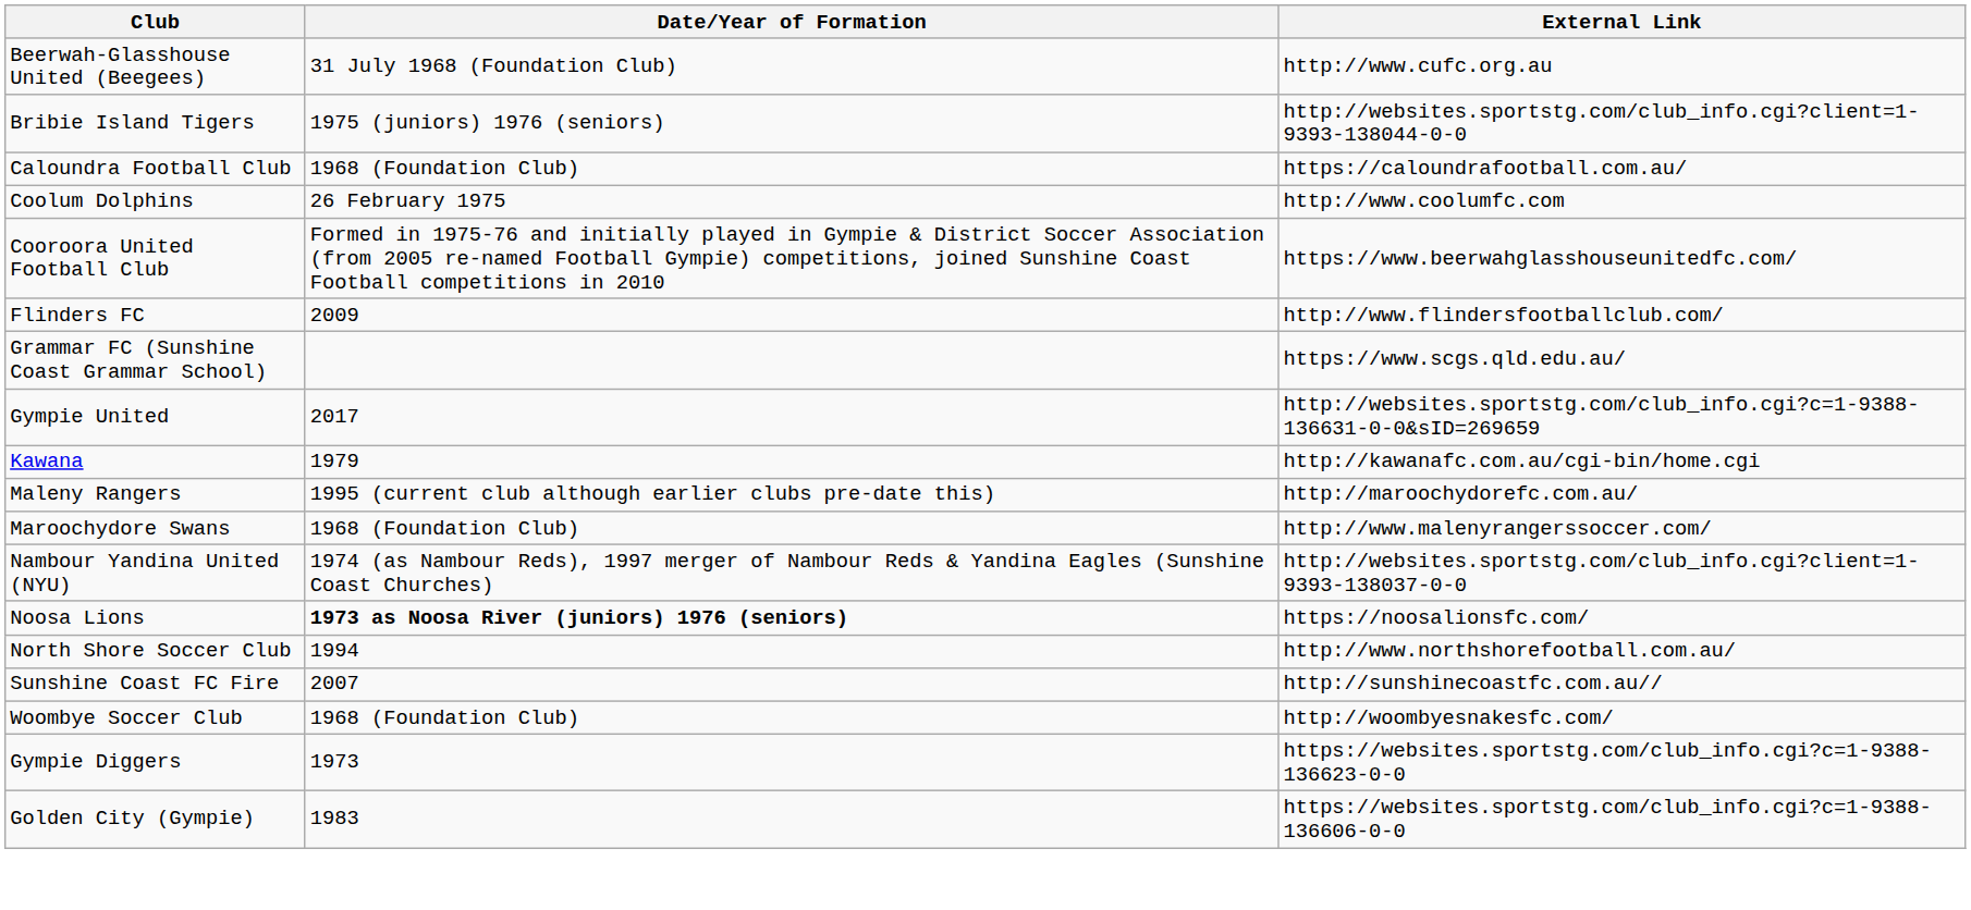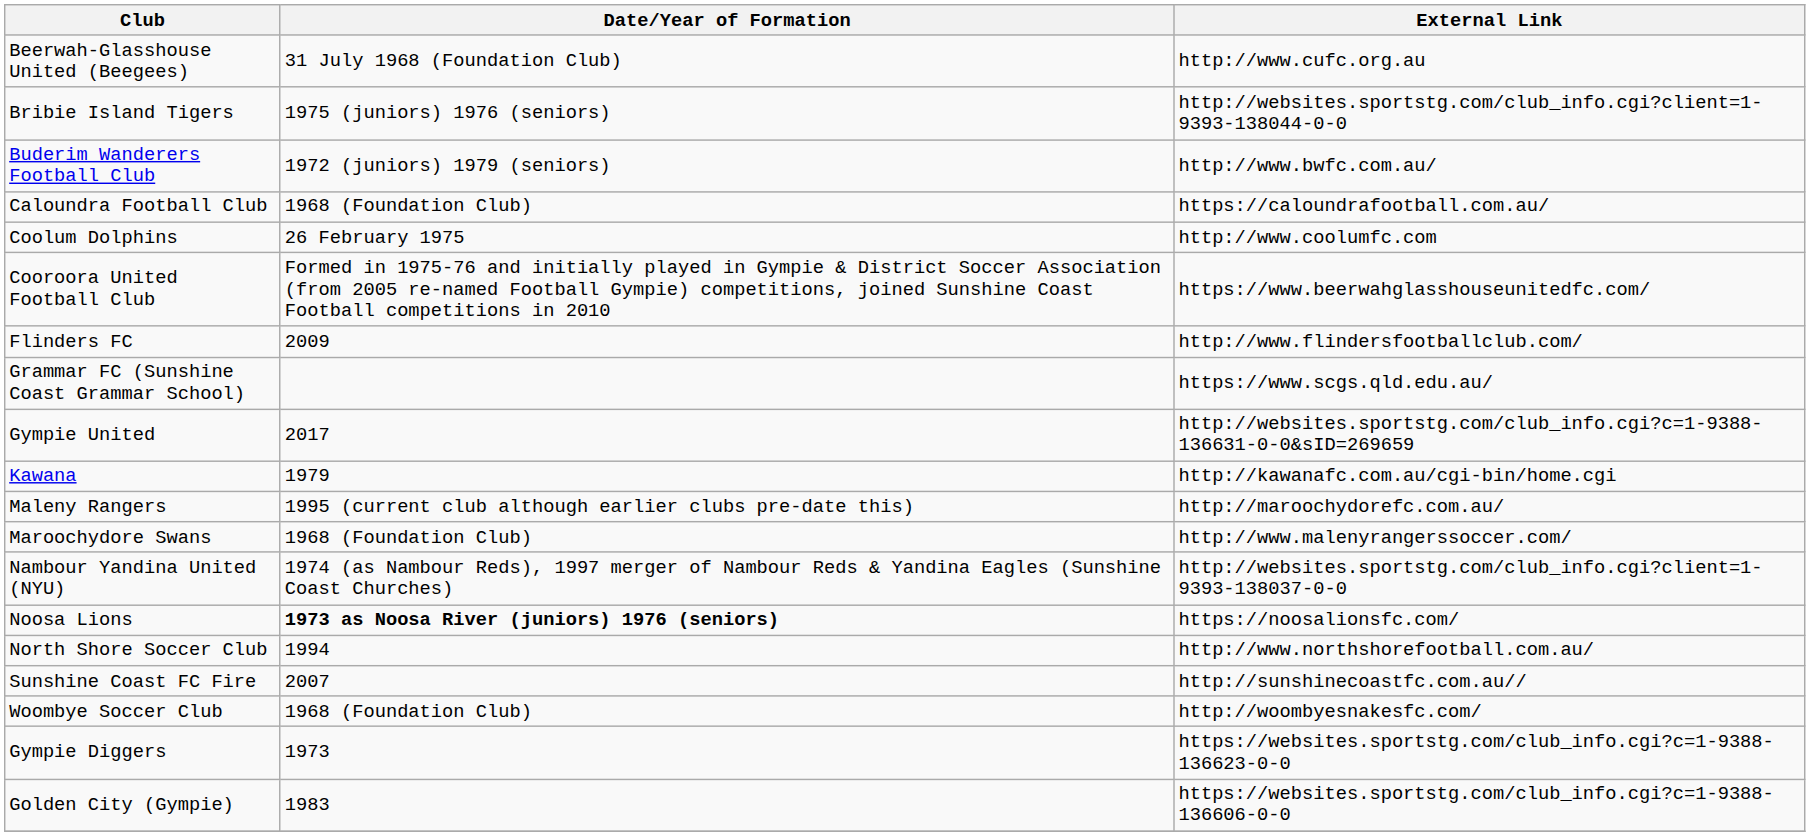+ row: Buderim Wanderers Football Club | 1972 (juniors) 1979 (seniors) | http://www.bwfc.com.au/
